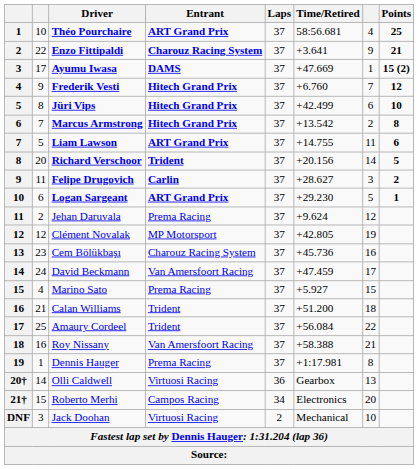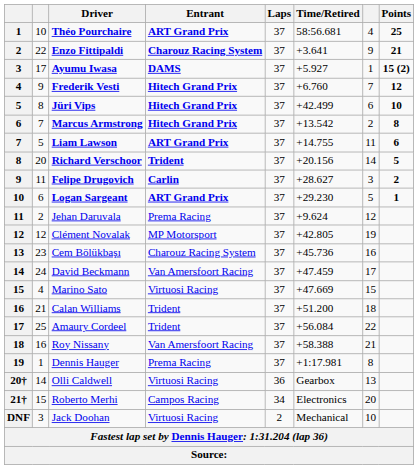Ayumu Iwasa | Time/Retired: +47.669 -> +5.927
Marino Sato | Entrant: Prema Racing -> Virtuosi Racing
Marino Sato | Time/Retired: +5.927 -> +47.669
